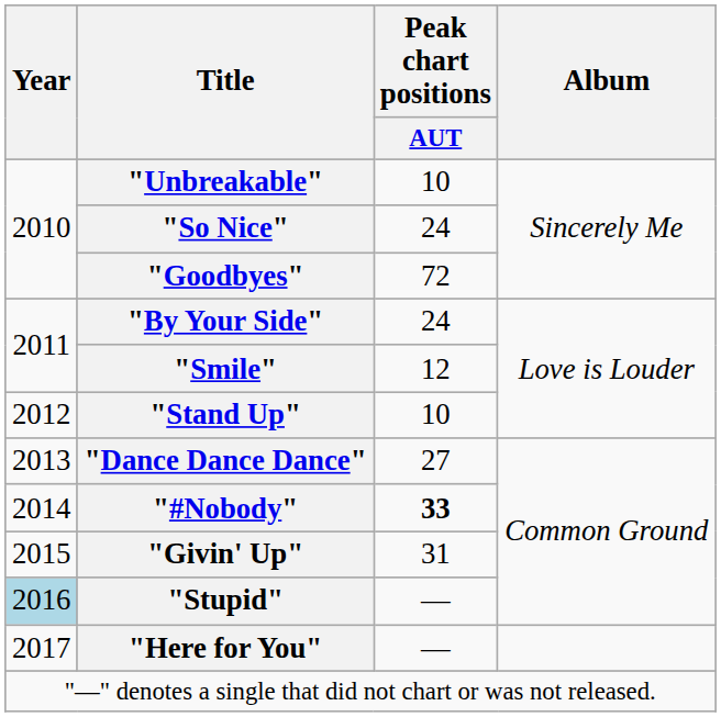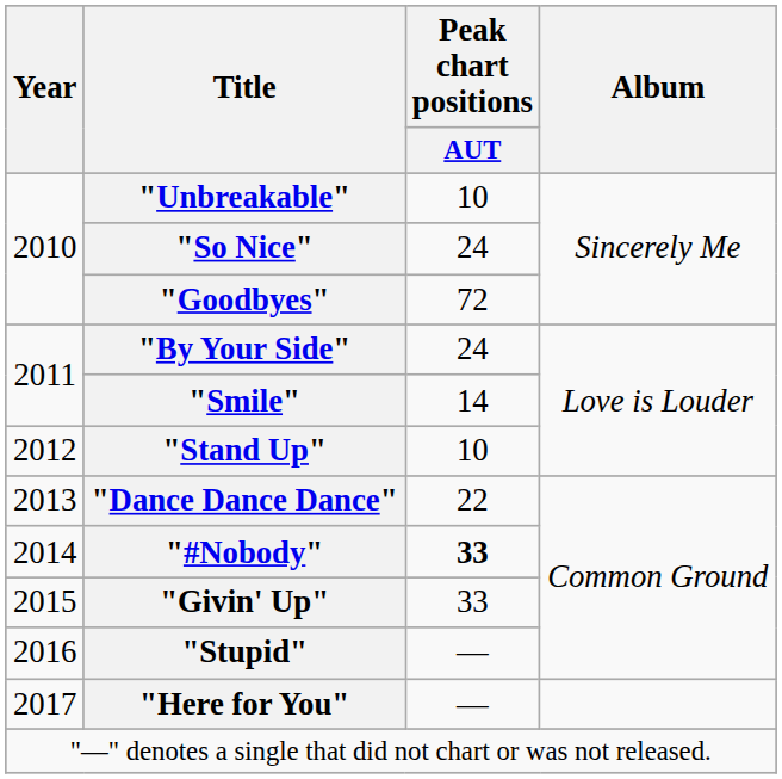"Smile" | Peak chart positions / AUT: 12 -> 14
"Dance Dance Dance" | Peak chart positions / AUT: 27 -> 22
"Givin' Up" | Peak chart positions / AUT: 31 -> 33
"Stupid" | Year: lightblue background -> no background
